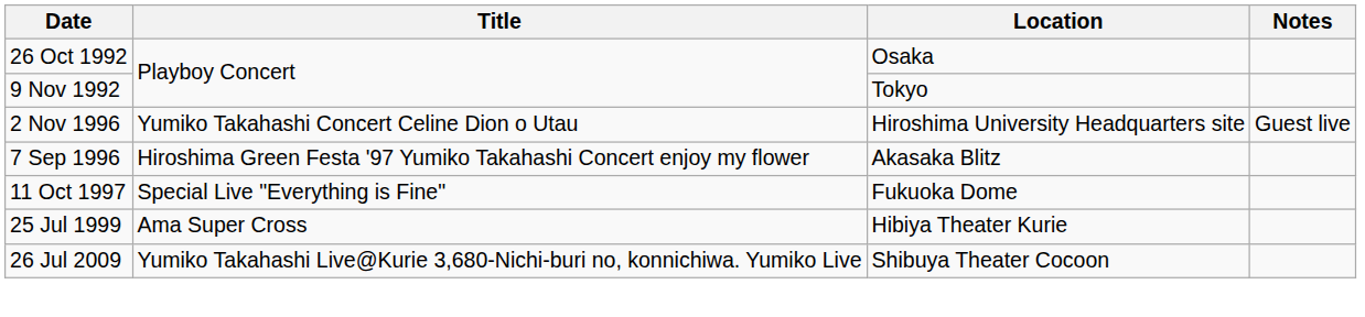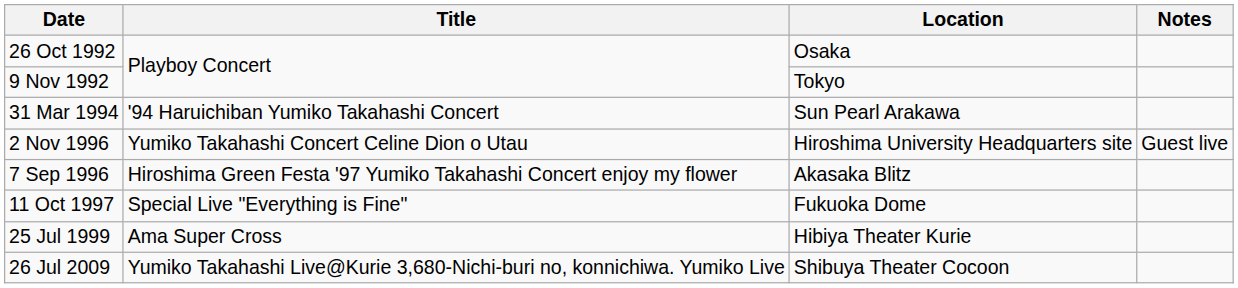+ row: 31 Mar 1994 | '94 Haruichiban Yumiko Takahashi Concert | Sun Pearl Arakawa
